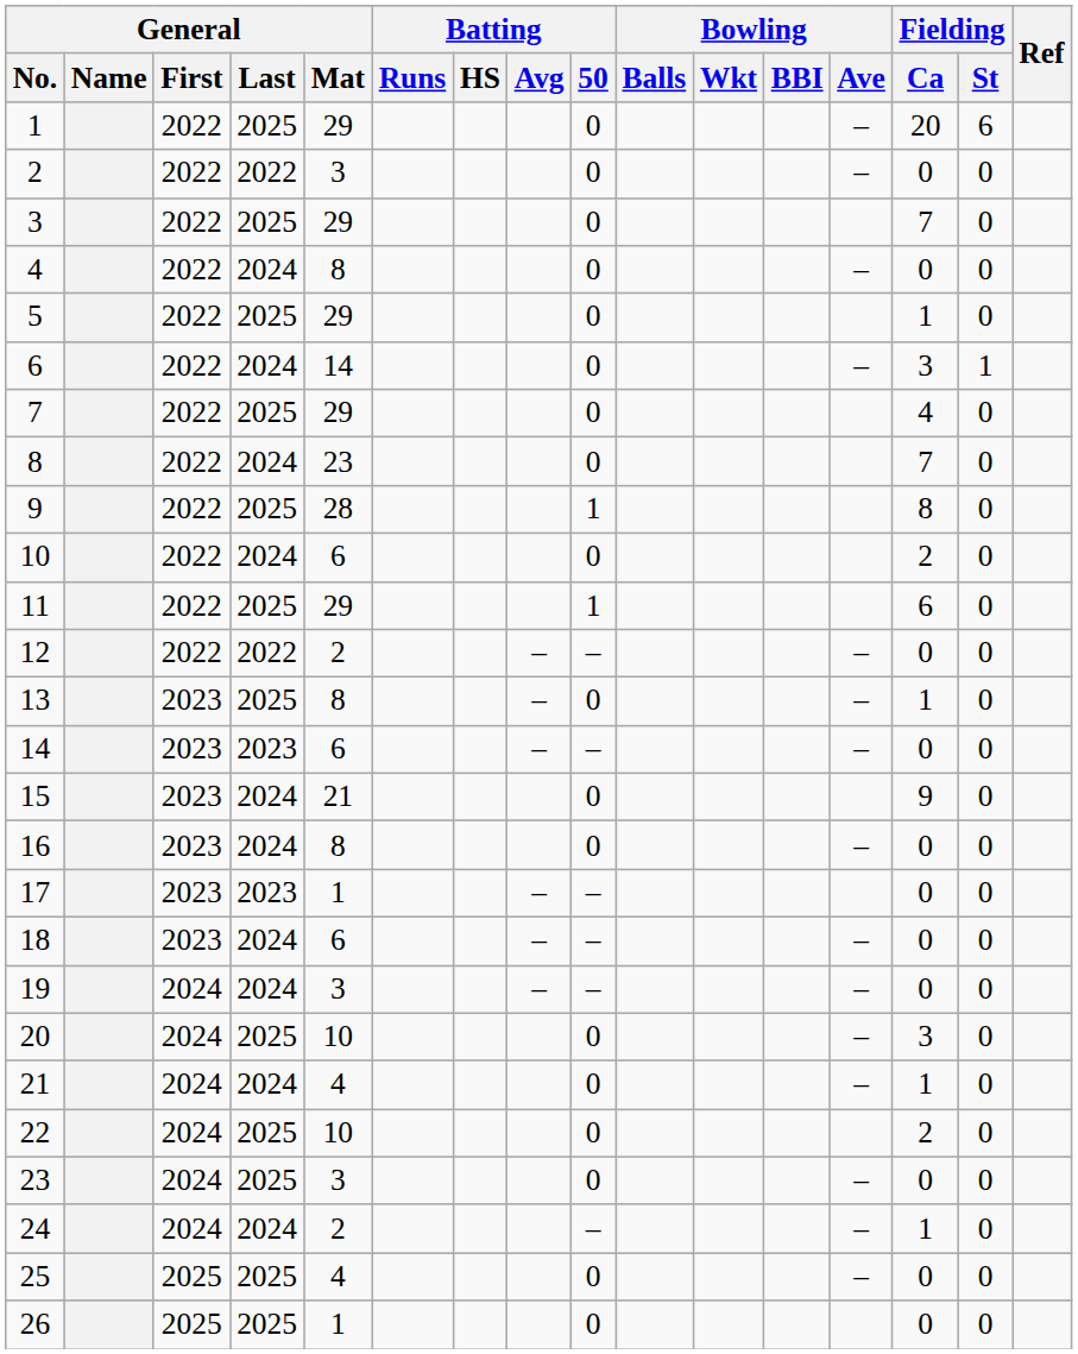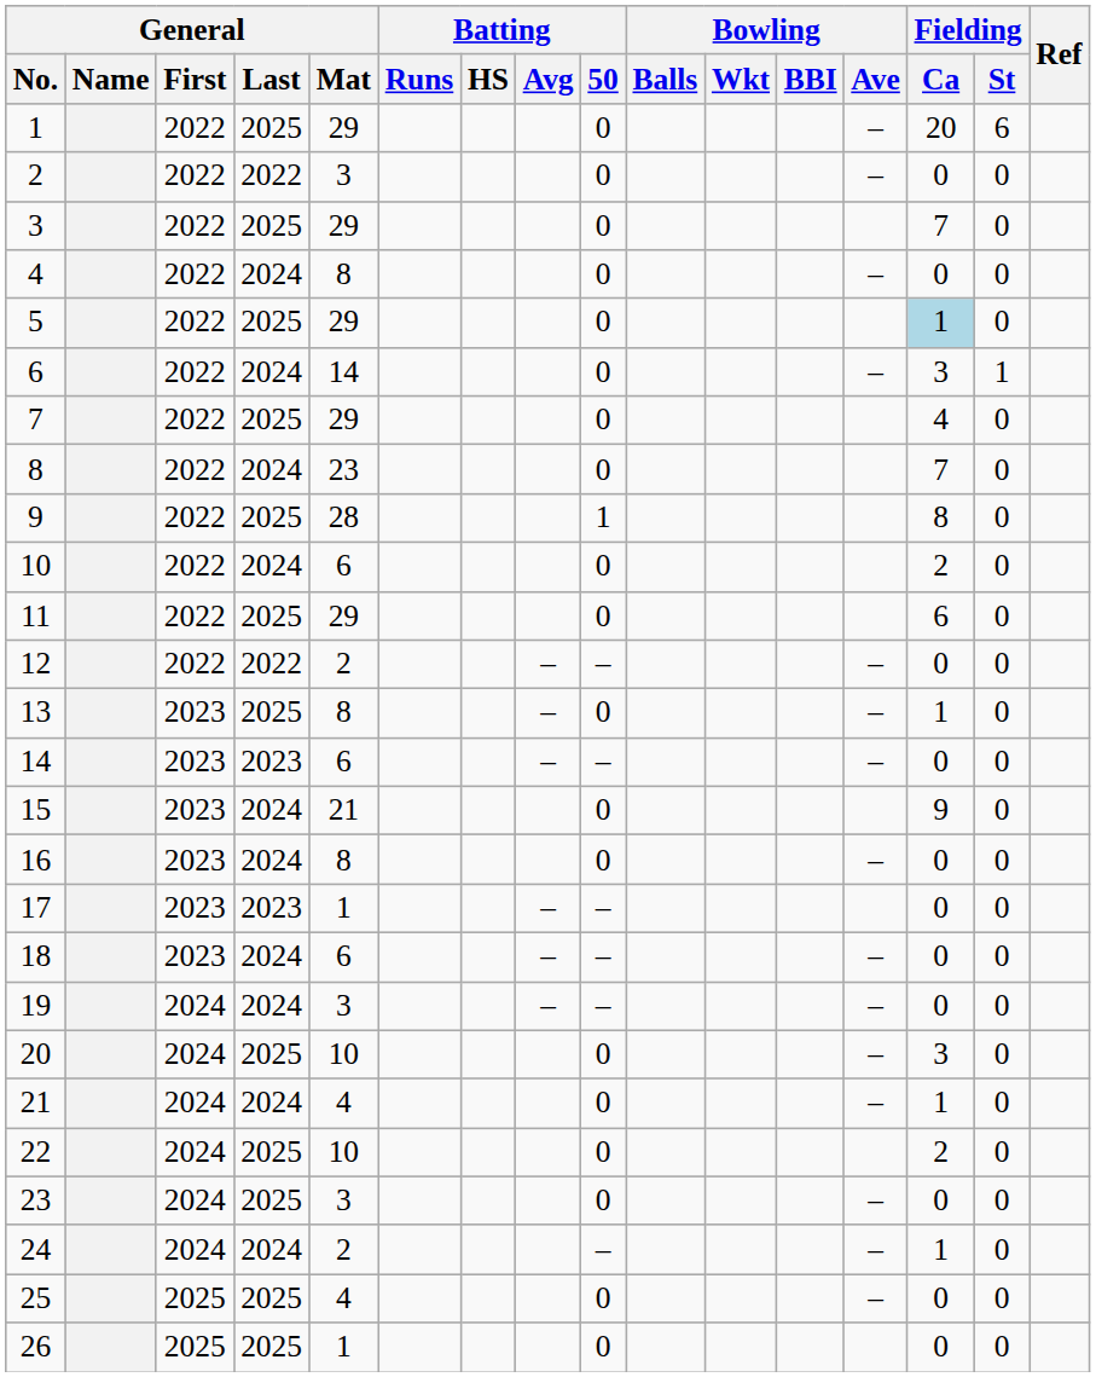5 | Fielding / Ca: no background -> lightblue background
11 | Batting / 50: 1 -> 0
